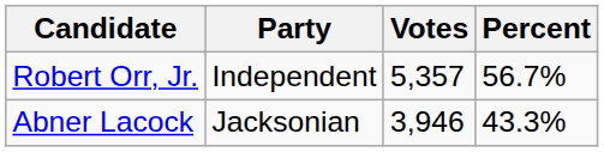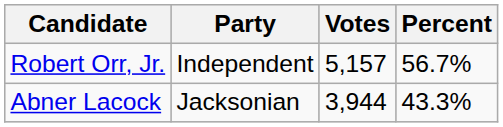Robert Orr, Jr. | Votes: 5,357 -> 5,157
Abner Lacock | Votes: 3,946 -> 3,944
